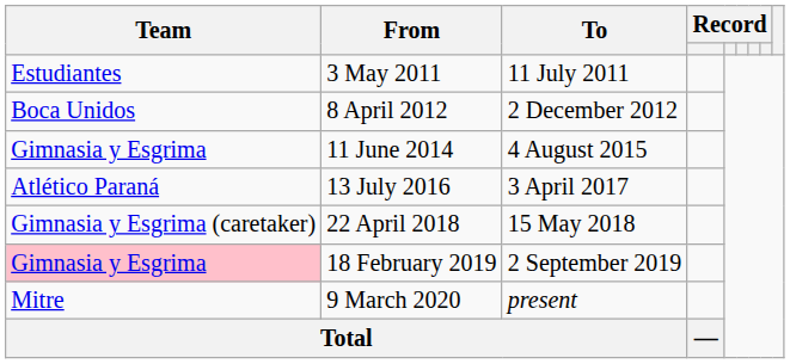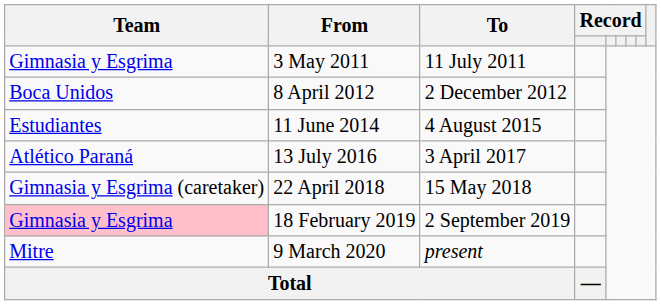3 May 2011 | Team: Estudiantes -> Gimnasia y Esgrima
11 June 2014 | Team: Gimnasia y Esgrima -> Estudiantes
